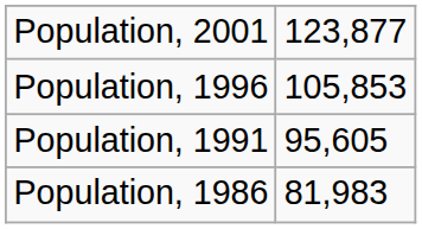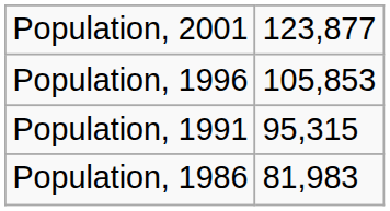Population, 1991 | column 2: 95,605 -> 95,315
